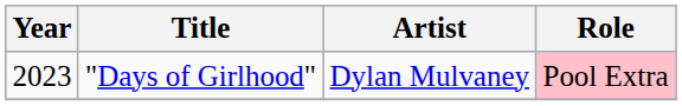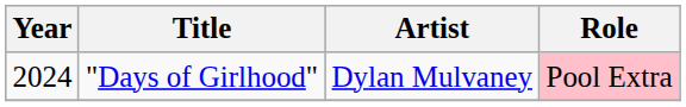"Days of Girlhood" | Year: 2023 -> 2024
